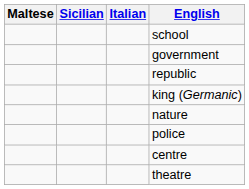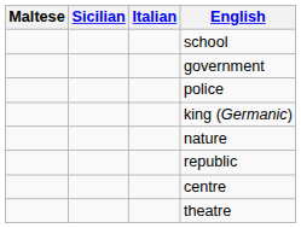rows swapped: republic <-> police
